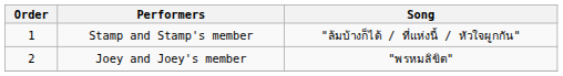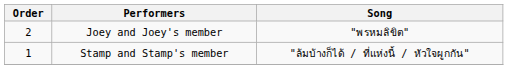rows swapped: Stamp and Stamp's member <-> Joey and Joey's member
